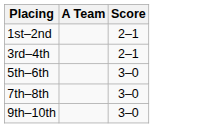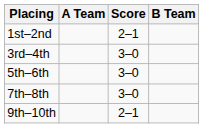+ column: B Team
3rd–4th | Score: 2–1 -> 3–0
9th–10th | Score: 3–0 -> 2–1
